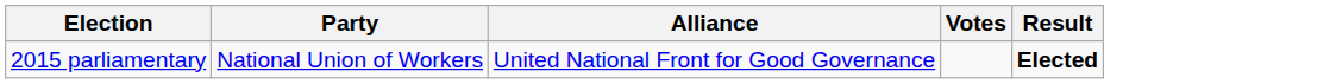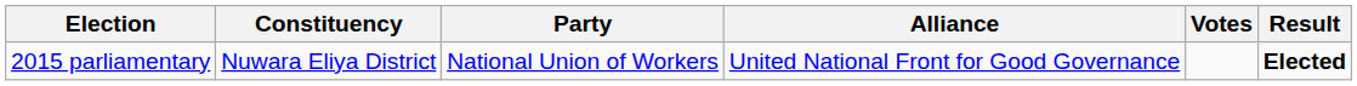+ column: Constituency | Nuwara Eliya District
